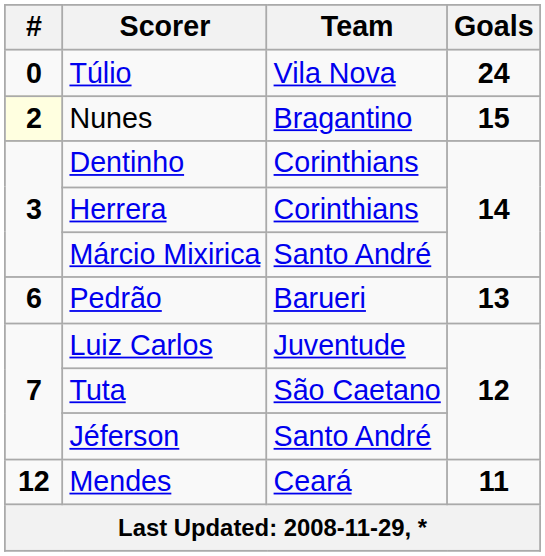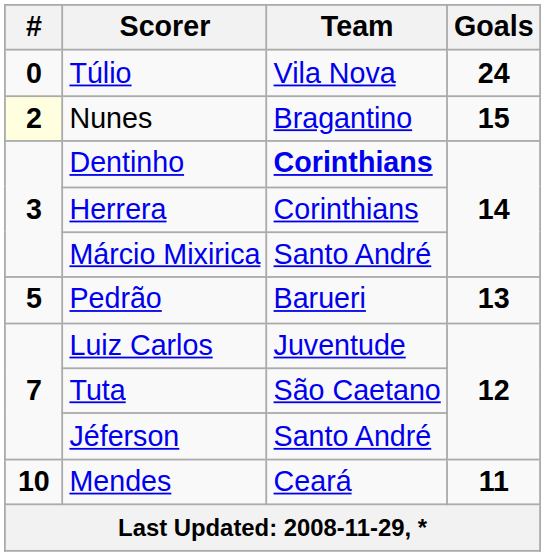Dentinho | Team: normal -> bold
Pedrão | #: 6 -> 5
Mendes | #: 12 -> 10
